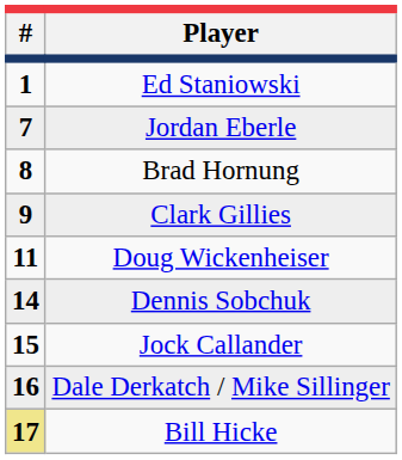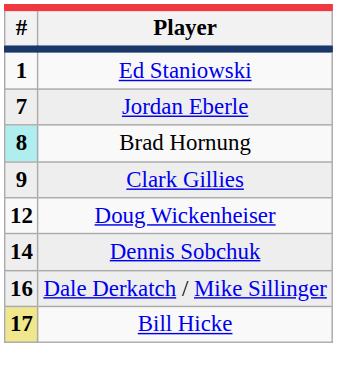Brad Hornung | #: no background -> paleturquoise background
Doug Wickenheiser | #: 11 -> 12
- row: 15 | Jock Callander
